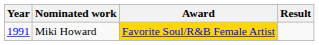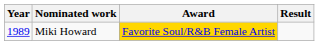Miki Howard | Year: 1991 -> 1989
